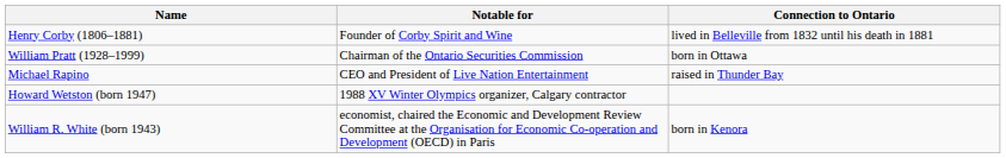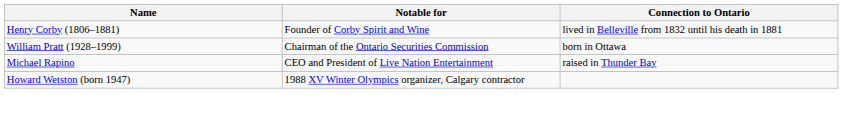- row: William R. White (born 1943) | economist, chaired the Economic and Development Review Committee at the Organisation for Economic Co-operation and Development (OECD) in Paris | born in Kenora
